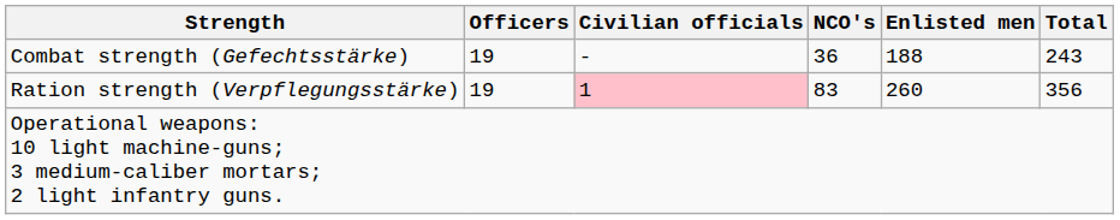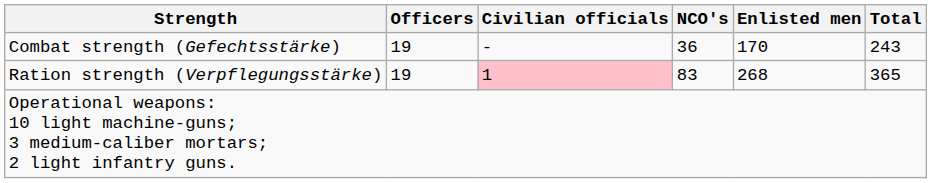Combat strength (Gefechtsstärke) | Enlisted men: 188 -> 170
Ration strength (Verpflegungsstärke) | Enlisted men: 260 -> 268
Ration strength (Verpflegungsstärke) | Total: 356 -> 365
